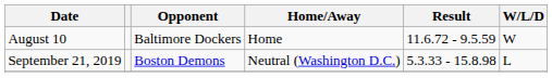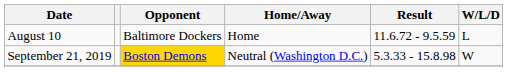August 10 | W/L/D: W -> L
September 21, 2019 | Opponent: no background -> gold background
September 21, 2019 | W/L/D: L -> W
